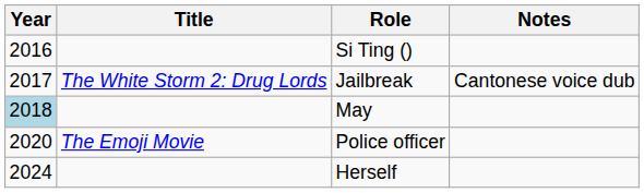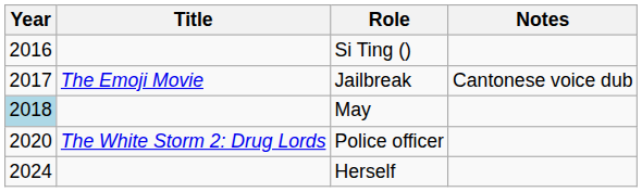Jailbreak | Title: The White Storm 2: Drug Lords -> The Emoji Movie
Police officer | Title: The Emoji Movie -> The White Storm 2: Drug Lords
